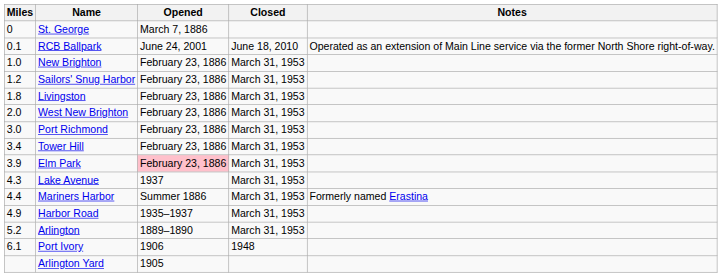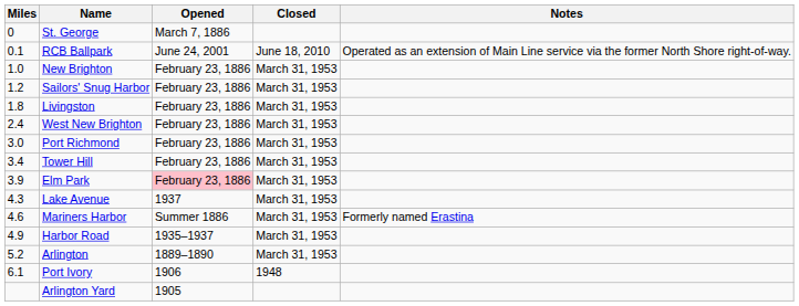West New Brighton | Miles: 2.0 -> 2.4
Mariners Harbor | Miles: 4.4 -> 4.6
